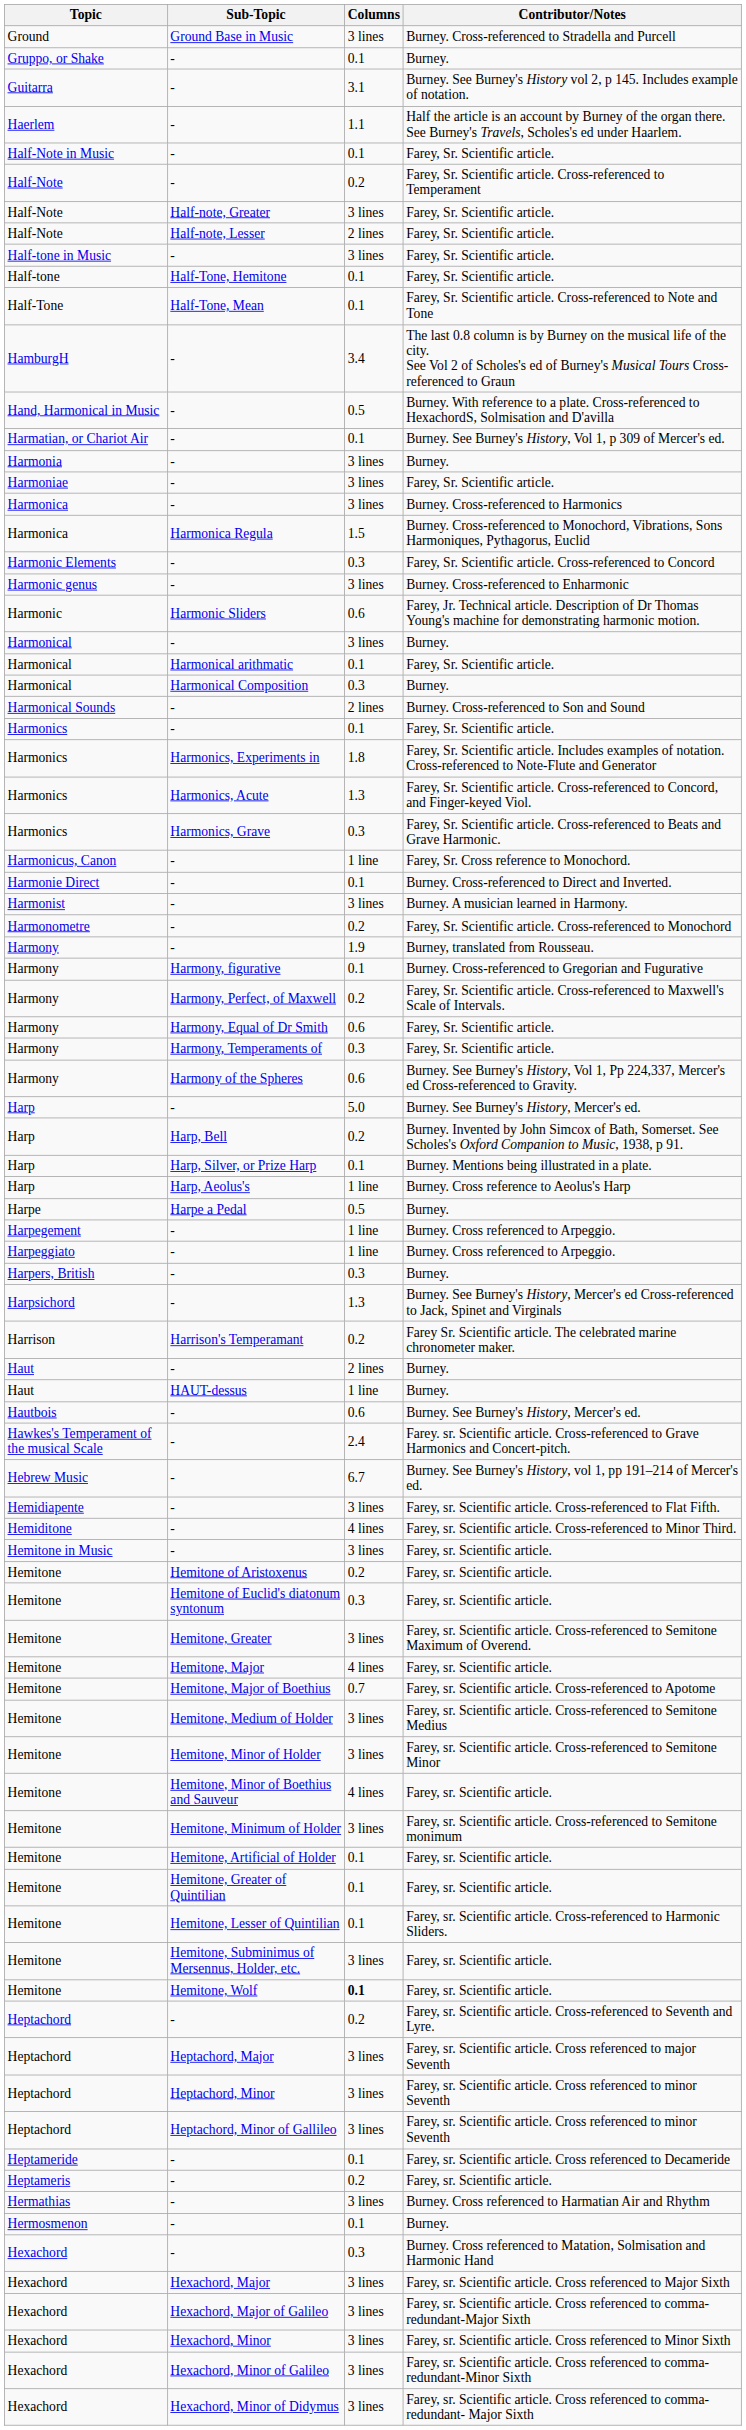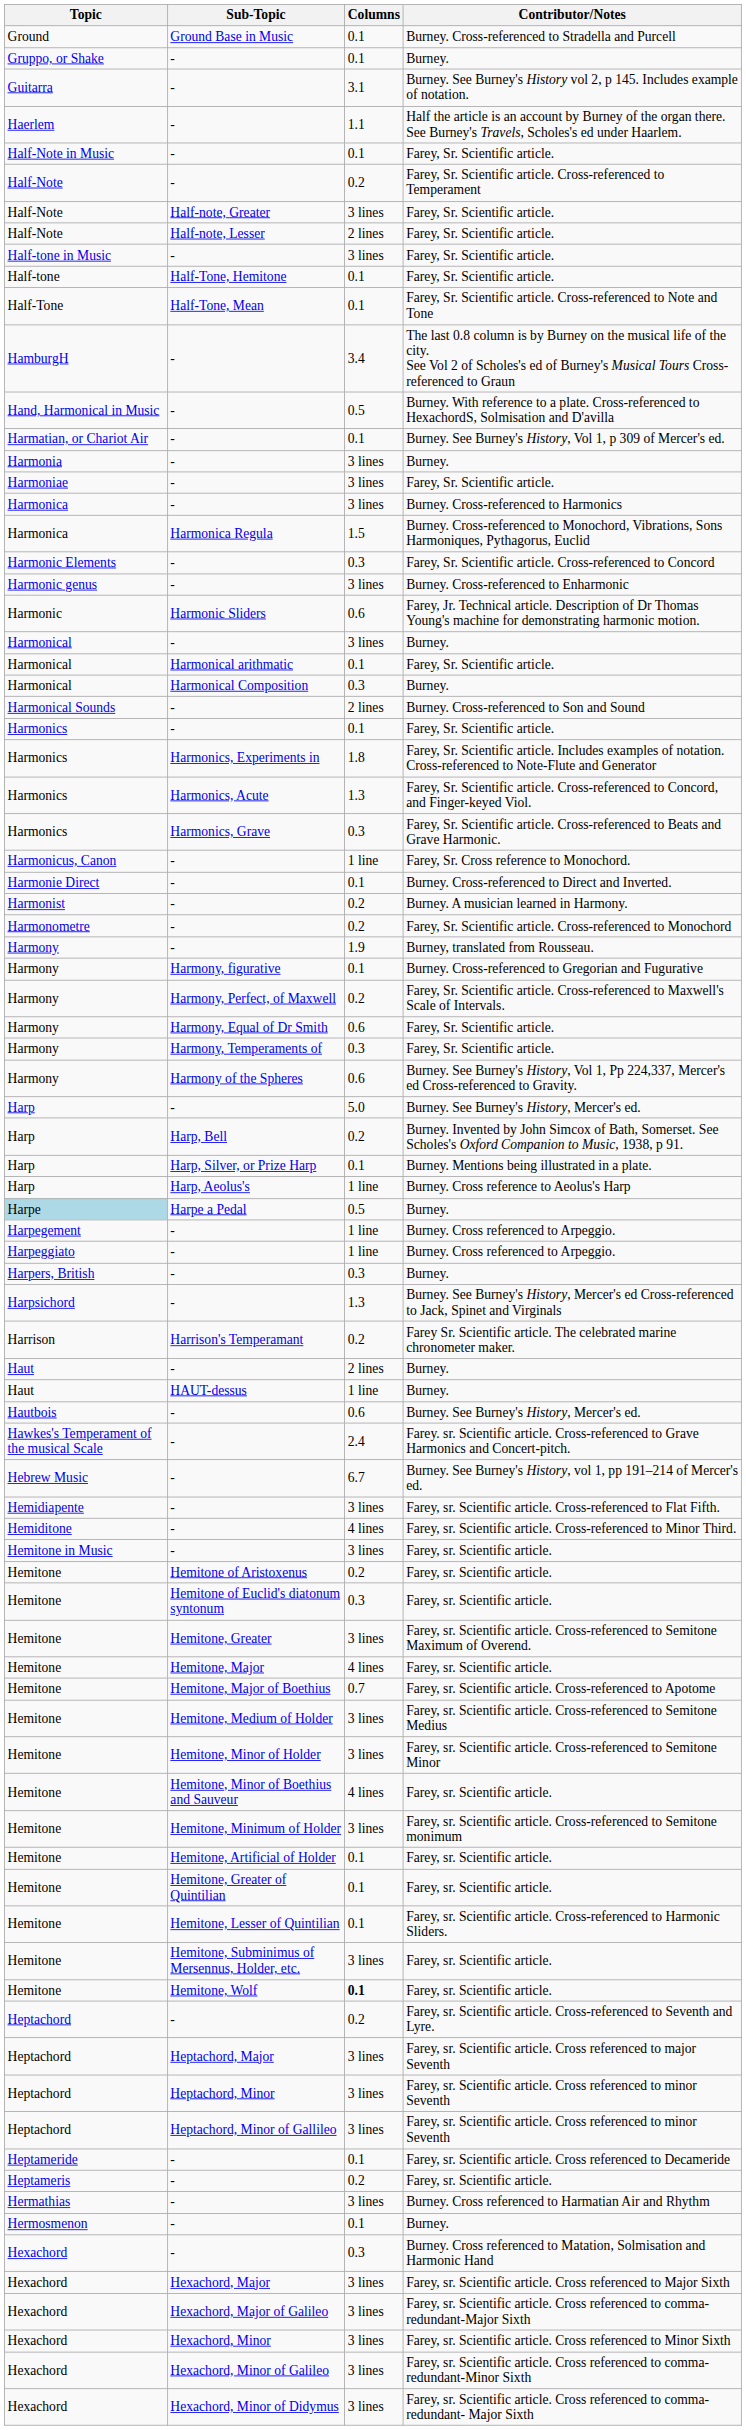Burney. Cross-referenced to Stradella and Purcell | Columns: 3 lines -> 0.1
Burney. A musician learned in Harmony. | Columns: 3 lines -> 0.2
Harpe a Pedal / Burney. | Topic: no background -> lightblue background
